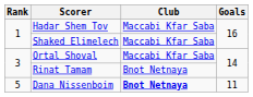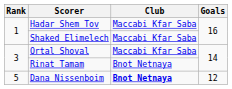Dana Nissenboim | Goals: 11 -> 12
